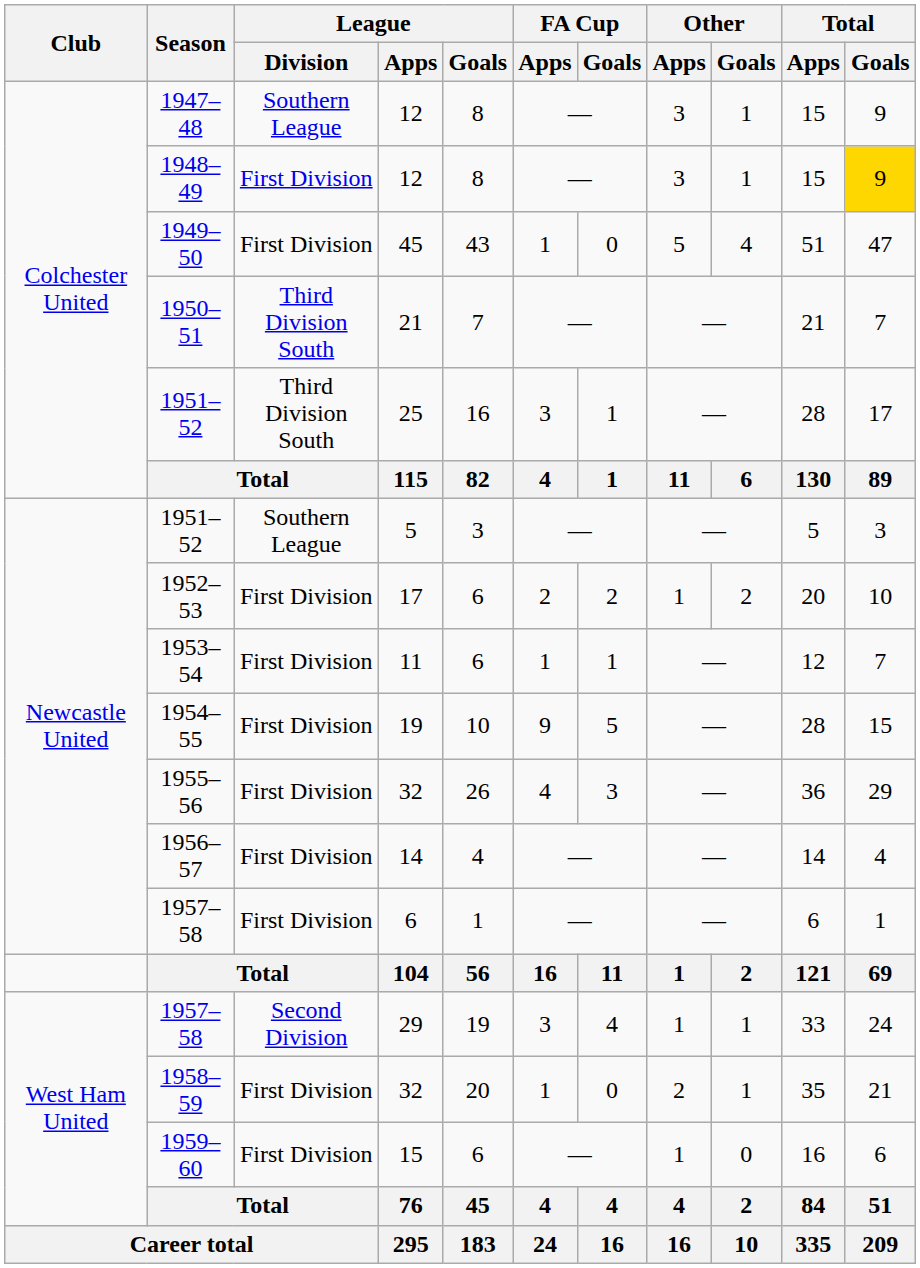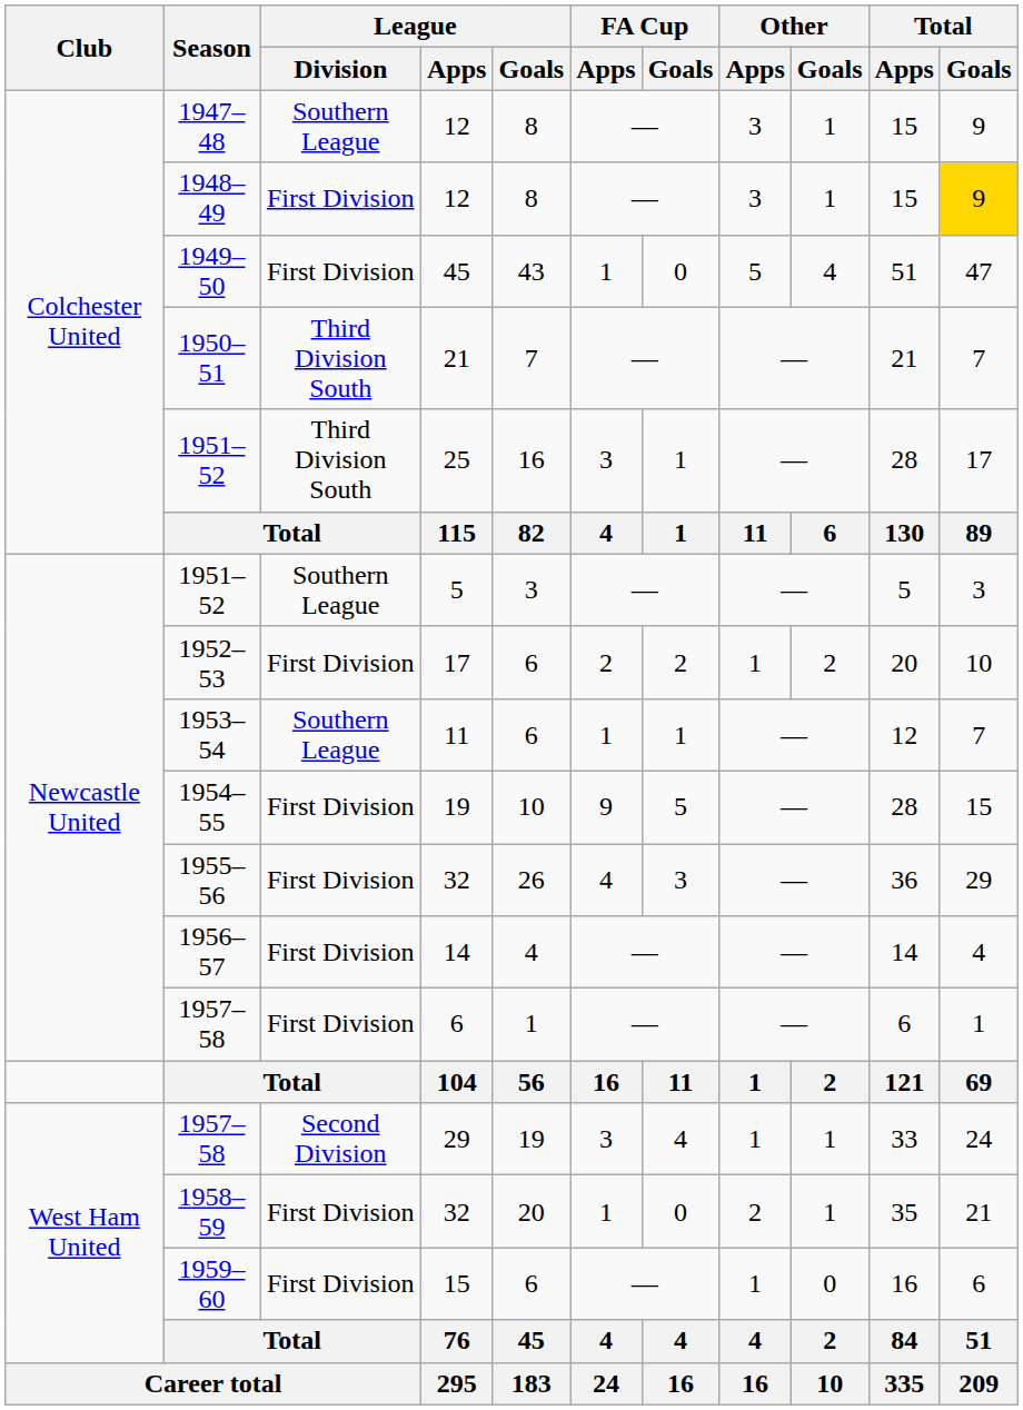1953–54 | League / Division: First Division -> Southern League
